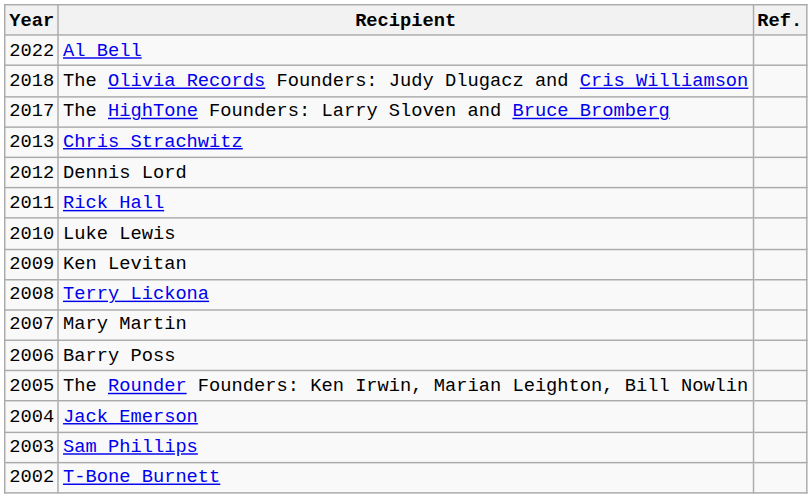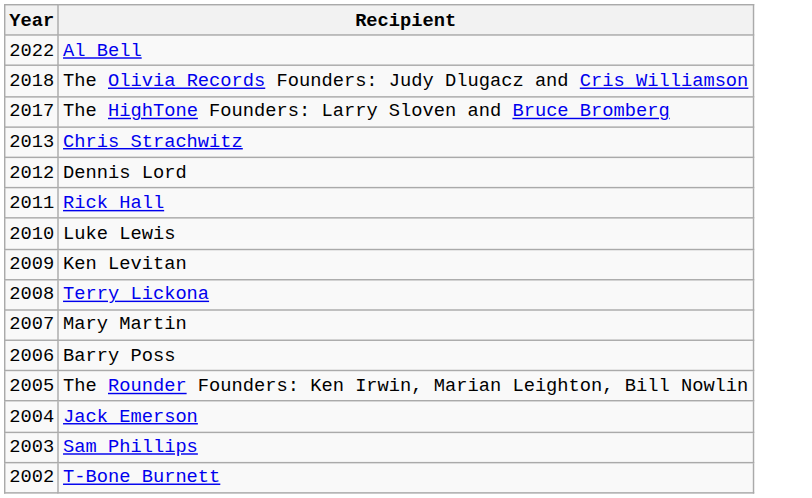- column: Ref.
